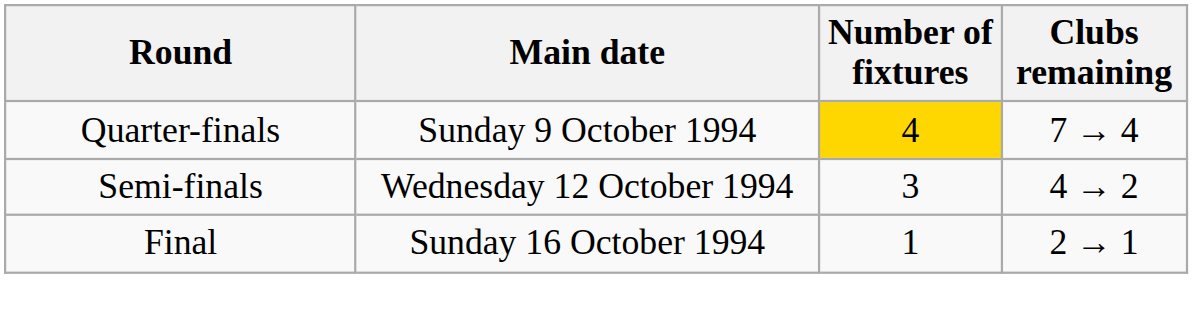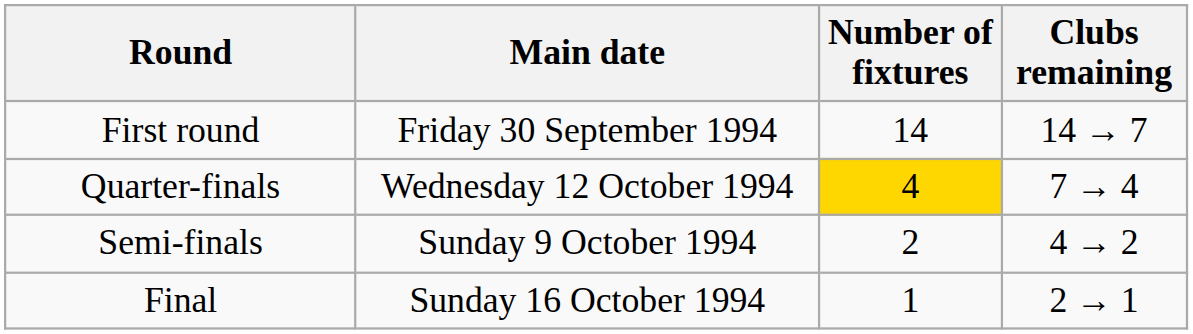+ row: First round | Friday 30 September 1994 | 14 | 14 → 7
Quarter-finals | Main date: Sunday 9 October 1994 -> Wednesday 12 October 1994
Semi-finals | Main date: Wednesday 12 October 1994 -> Sunday 9 October 1994
Semi-finals | Number of fixtures: 3 -> 2
